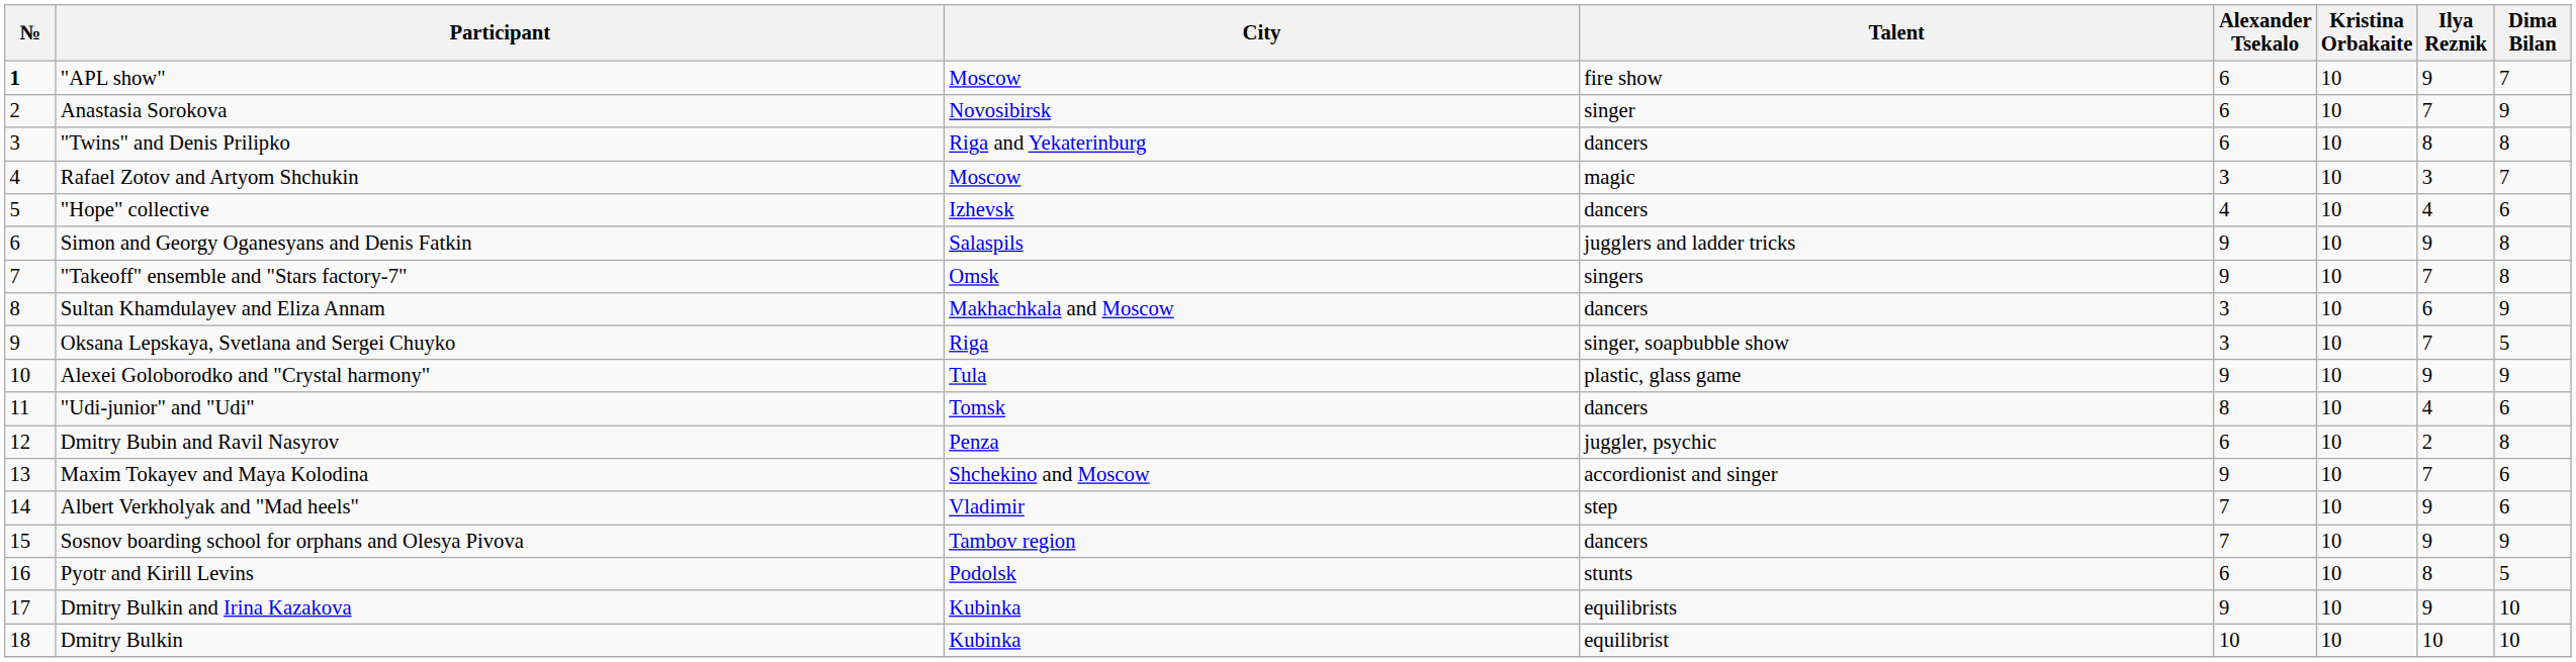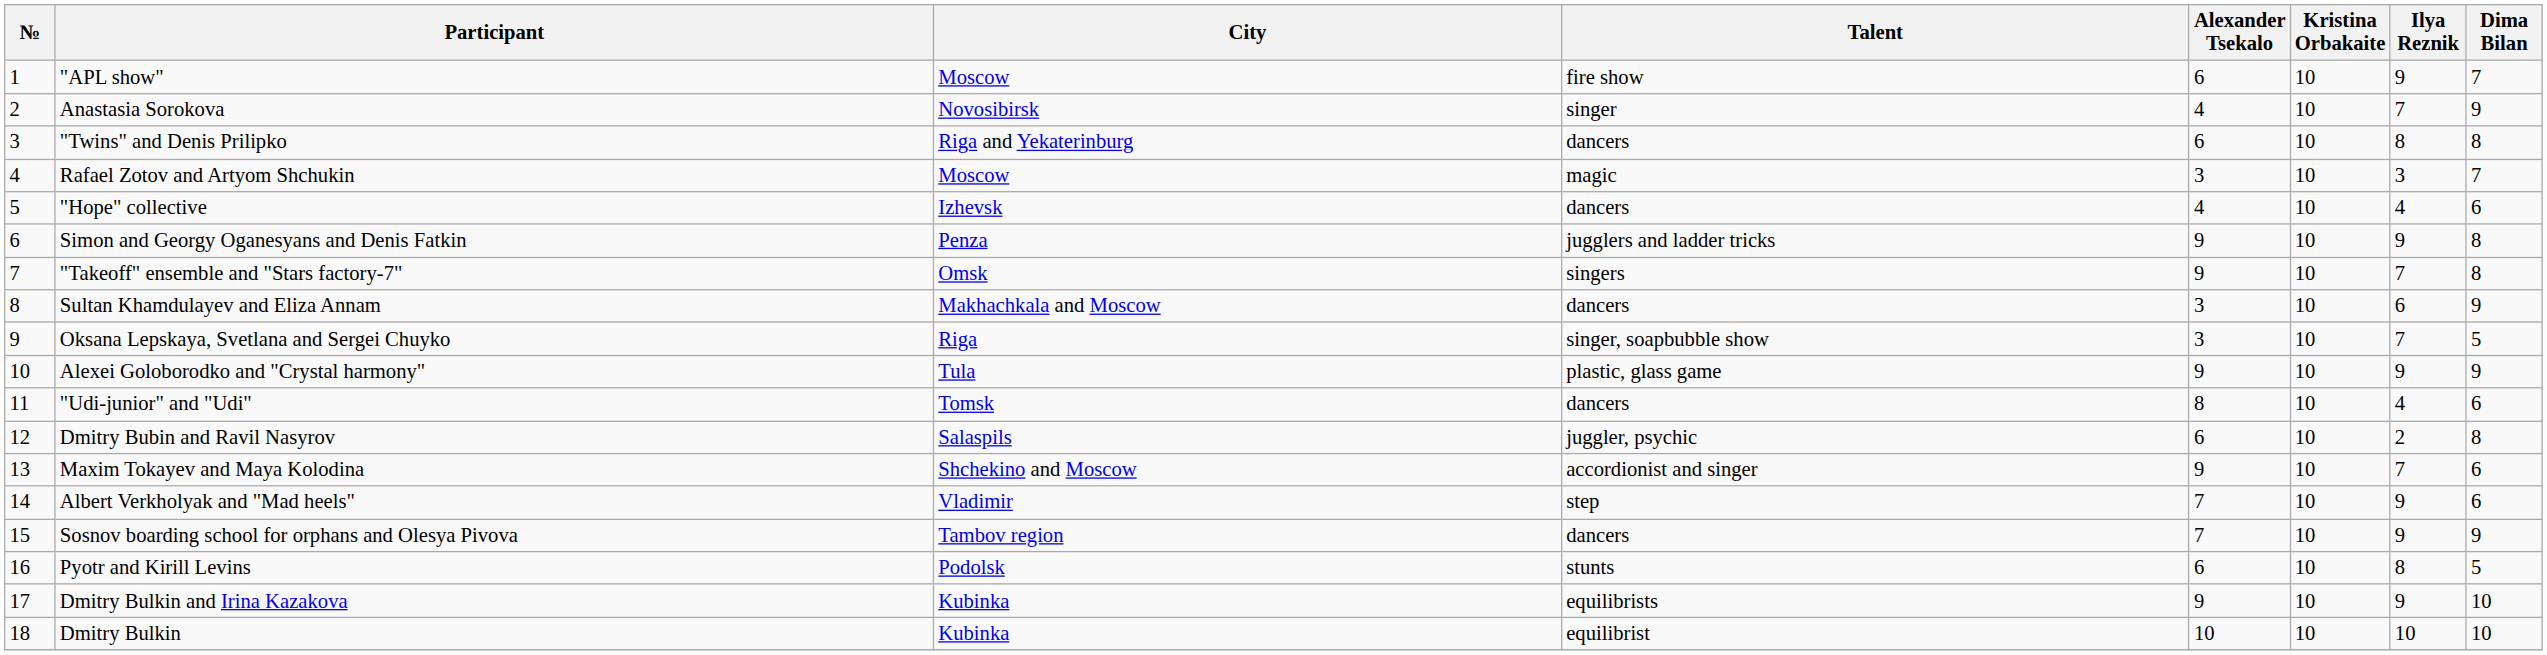"APL show" | №: bold -> normal
Anastasia Sorokova | Alexander Tsekalo: 6 -> 4
Simon and Georgy Oganesyans and Denis Fatkin | City: Salaspils -> Penza
Dmitry Bubin and Ravil Nasyrov | City: Penza -> Salaspils
